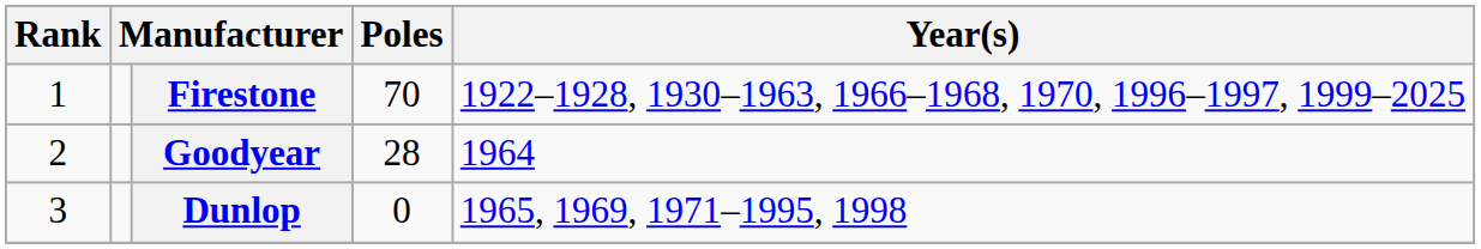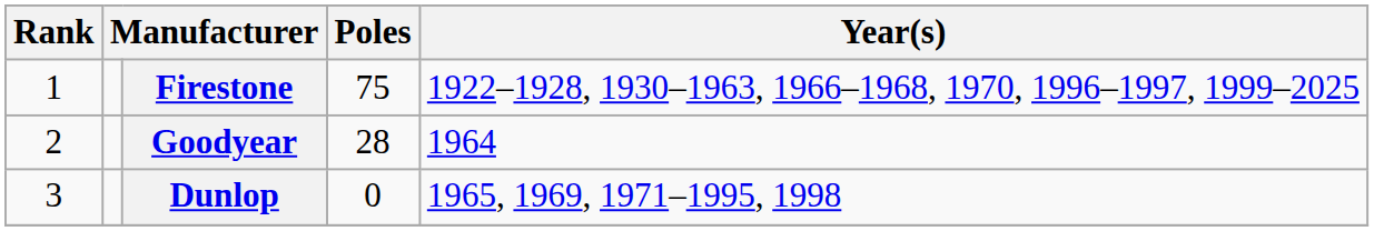Firestone | Poles: 70 -> 75
